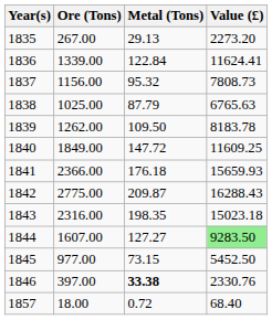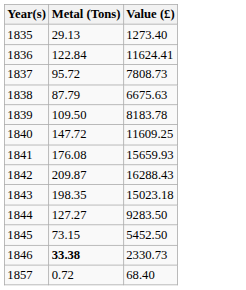- column: Ore (Tons) | 267.00 | 1339.00 | 1156.00 | 1025.00 | 1262.00 | 1849.00 | 2366.00 | 2775.00 | 2316.00 | 1607.00 | 977.00 | 397.00 | 18.00
1835 | Value (£): 2273.20 -> 1273.40
1837 | Metal (Tons): 95.32 -> 95.72
1838 | Value (£): 6765.63 -> 6675.63
1841 | Metal (Tons): 176.18 -> 176.08
1844 | Value (£): lightgreen background -> no background
1846 | Value (£): 2330.76 -> 2330.73
